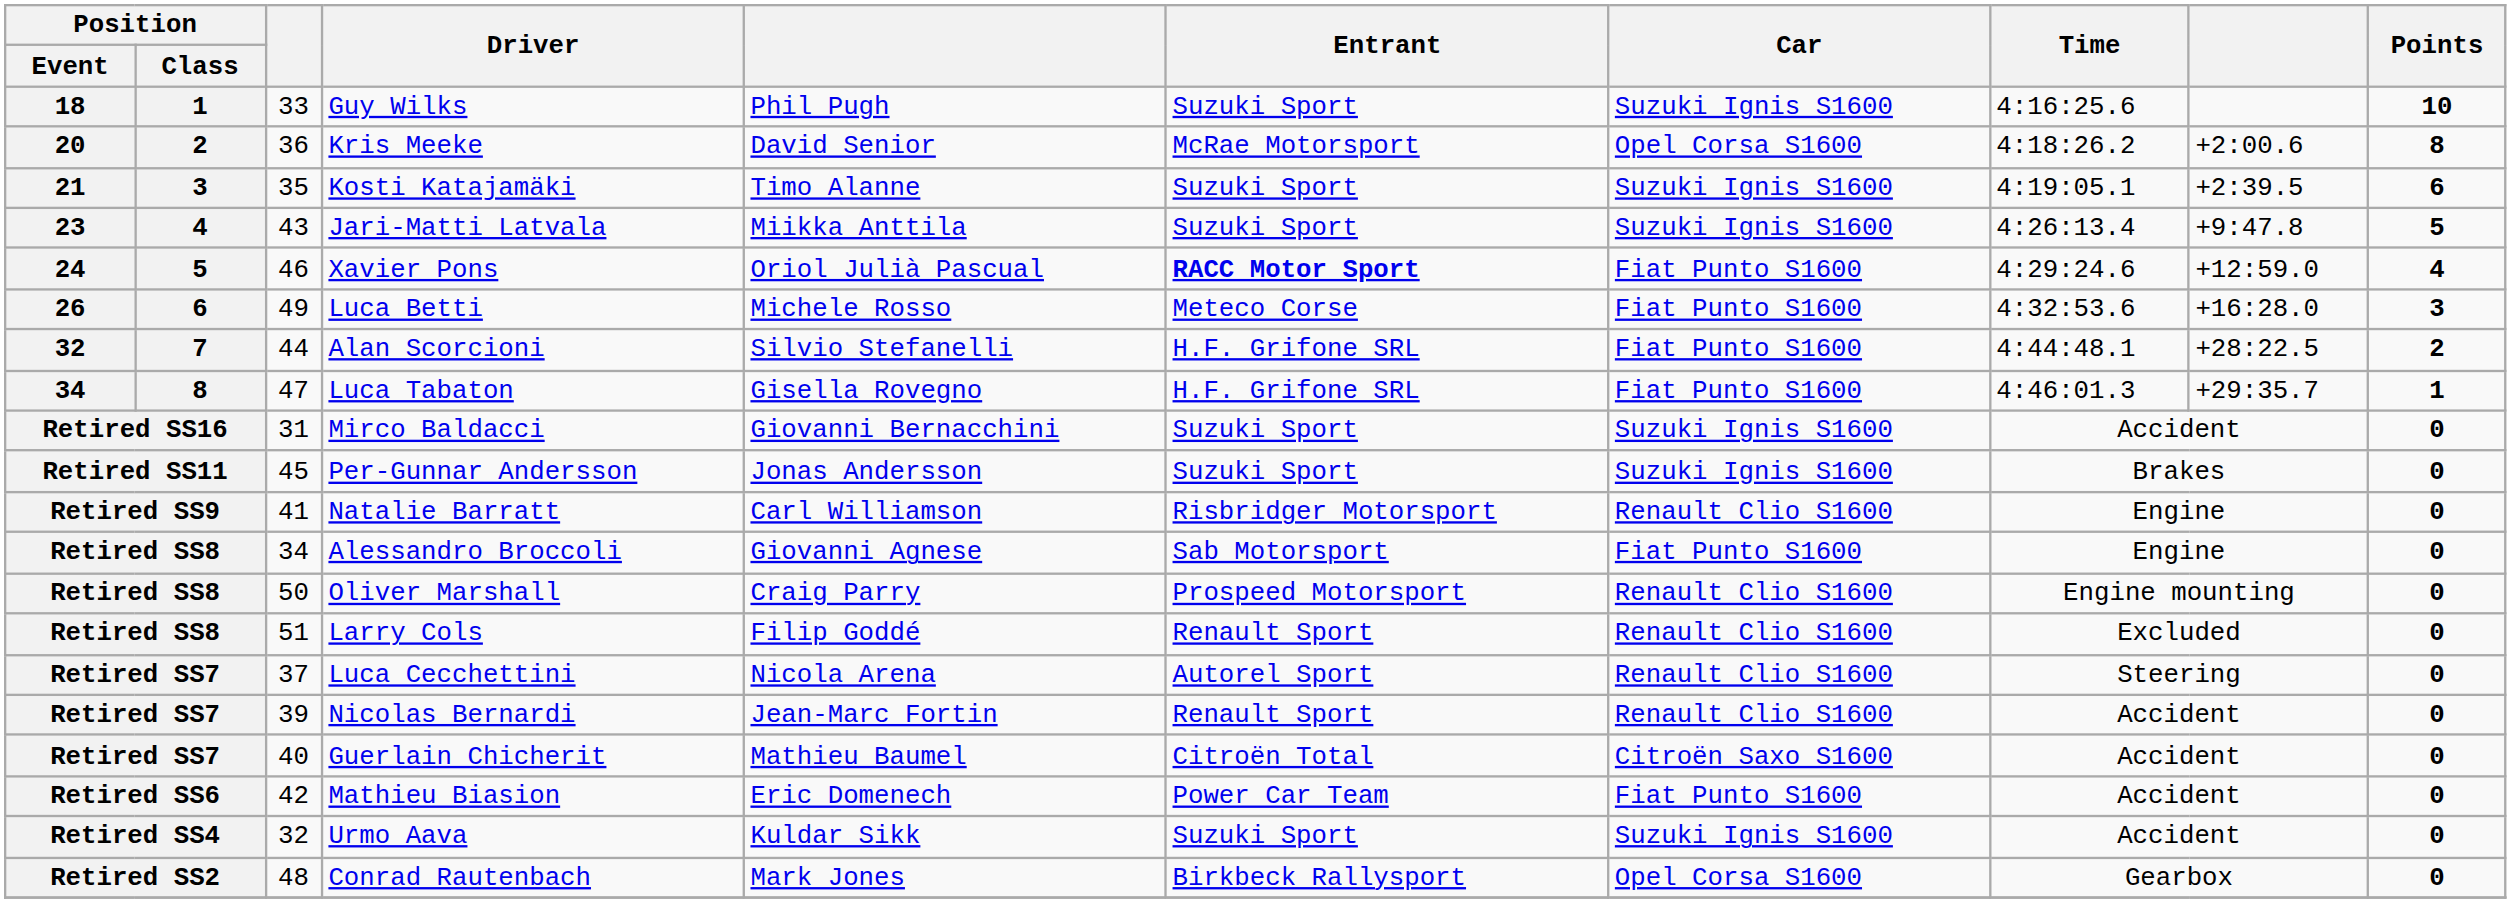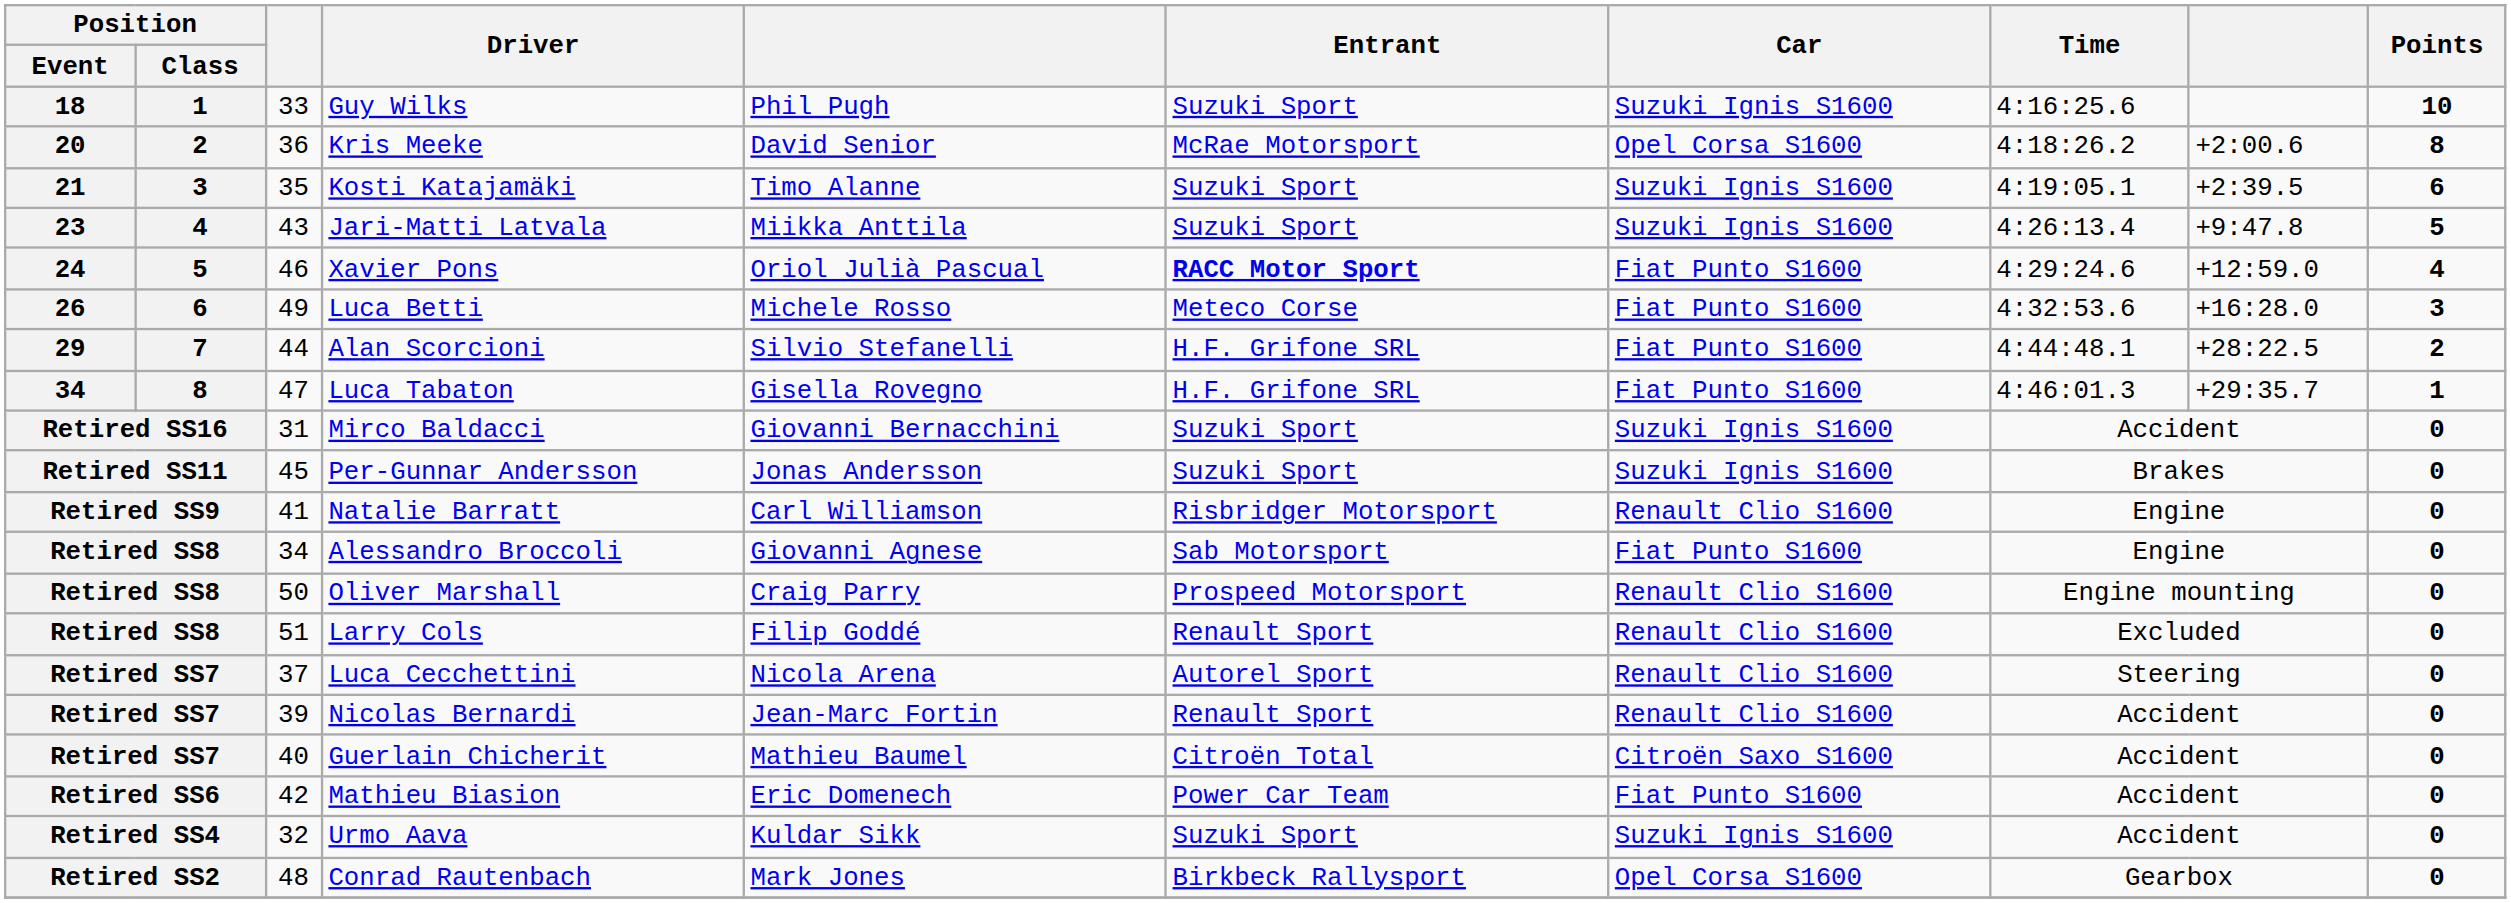Alan Scorcioni | Position / Event: 32 -> 29
